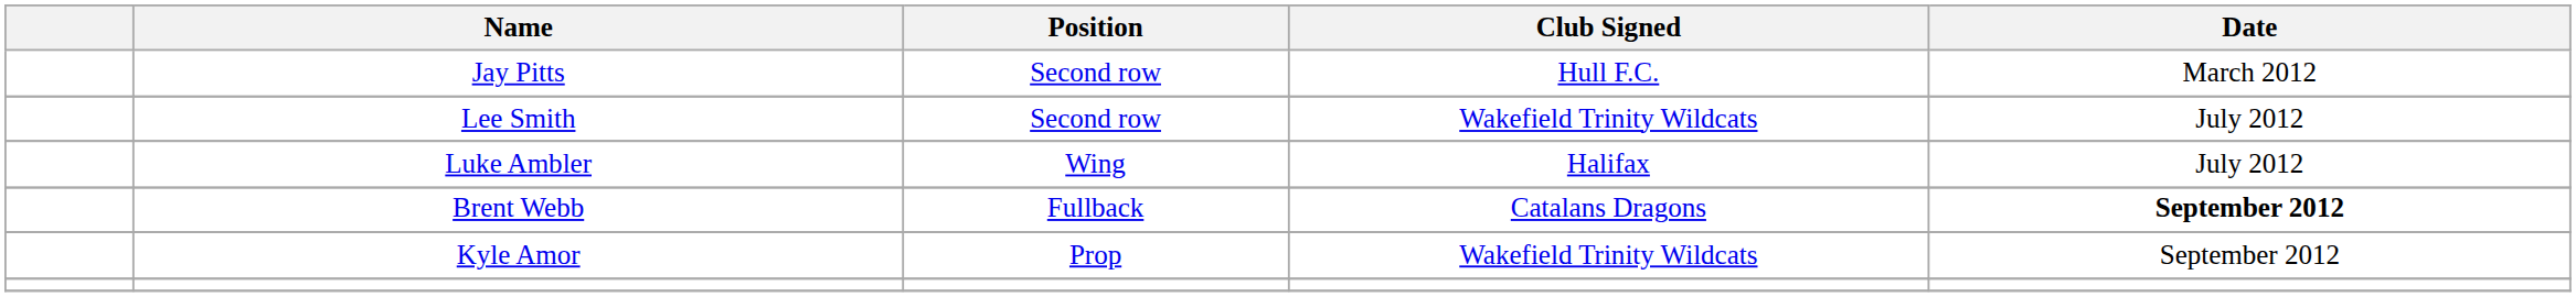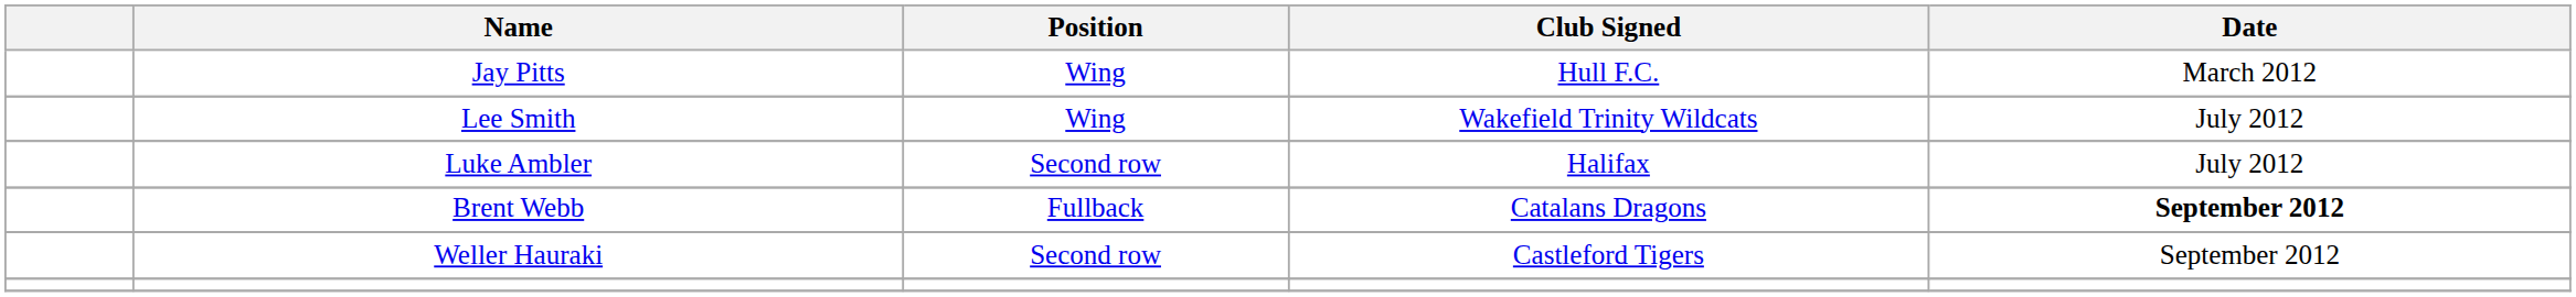Jay Pitts | Position: Second row -> Wing
Lee Smith | Position: Second row -> Wing
Luke Ambler | Position: Wing -> Second row
+ row: Weller Hauraki | Second row | Castleford Tigers | September 2012
- row: Kyle Amor | Prop | Wakefield Trinity Wildcats | September 2012
